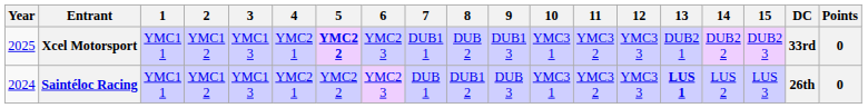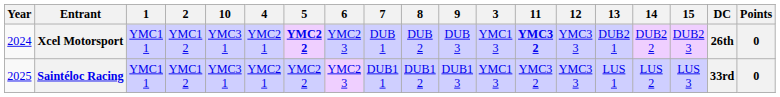columns swapped: 3 <-> 10
Xcel Motorsport | Year: 2025 -> 2024
Xcel Motorsport | 7: DUB1 1 -> DUB 1
Xcel Motorsport | 9: DUB1 3 -> DUB 3
Xcel Motorsport | 11: normal -> bold
Xcel Motorsport | DC: 33rd -> 26th
Saintéloc Racing | Year: 2024 -> 2025
Saintéloc Racing | 7: DUB 1 -> DUB1 1
Saintéloc Racing | 9: DUB 3 -> DUB1 3
Saintéloc Racing | 13: bold -> normal
Saintéloc Racing | DC: 26th -> 33rd
